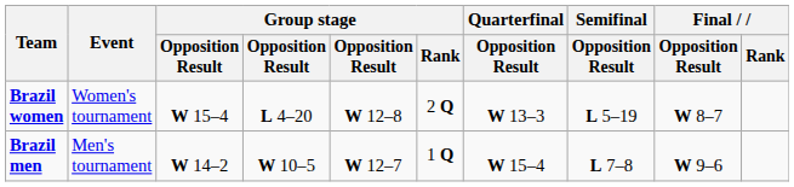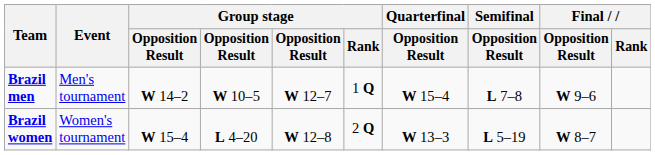rows swapped: Brazil men <-> Brazil women
